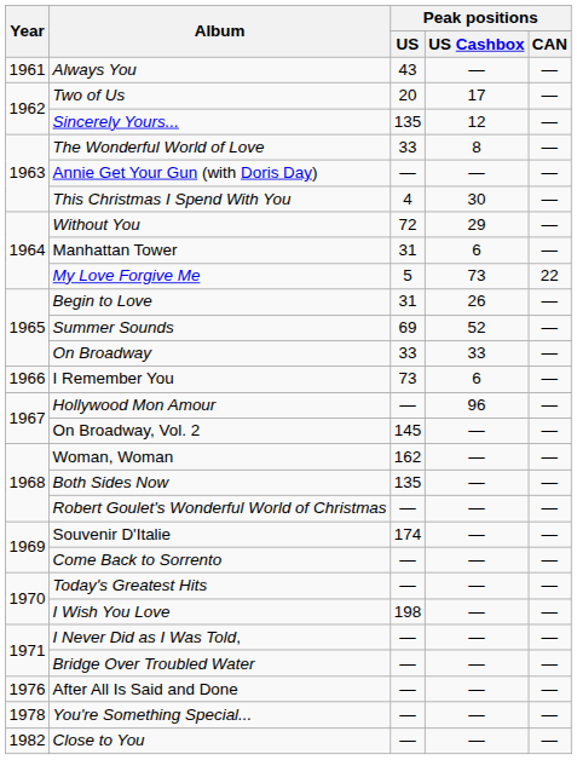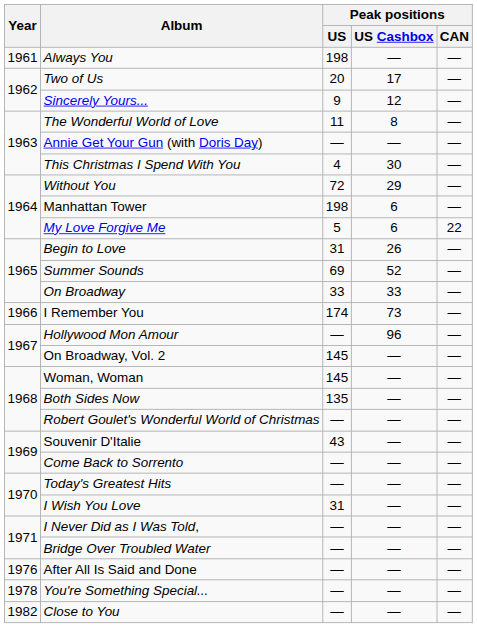Always You | Peak positions / US: 43 -> 198
Sincerely Yours... | Peak positions / US: 135 -> 9
The Wonderful World of Love | Peak positions / US: 33 -> 11
Manhattan Tower | Peak positions / US: 31 -> 198
My Love Forgive Me | Peak positions / US Cashbox: 73 -> 6
I Remember You | Peak positions / US: 73 -> 174
I Remember You | Peak positions / US Cashbox: 6 -> 73
Woman, Woman | Peak positions / US: 162 -> 145
Souvenir D'Italie | Peak positions / US: 174 -> 43
I Wish You Love | Peak positions / US: 198 -> 31
